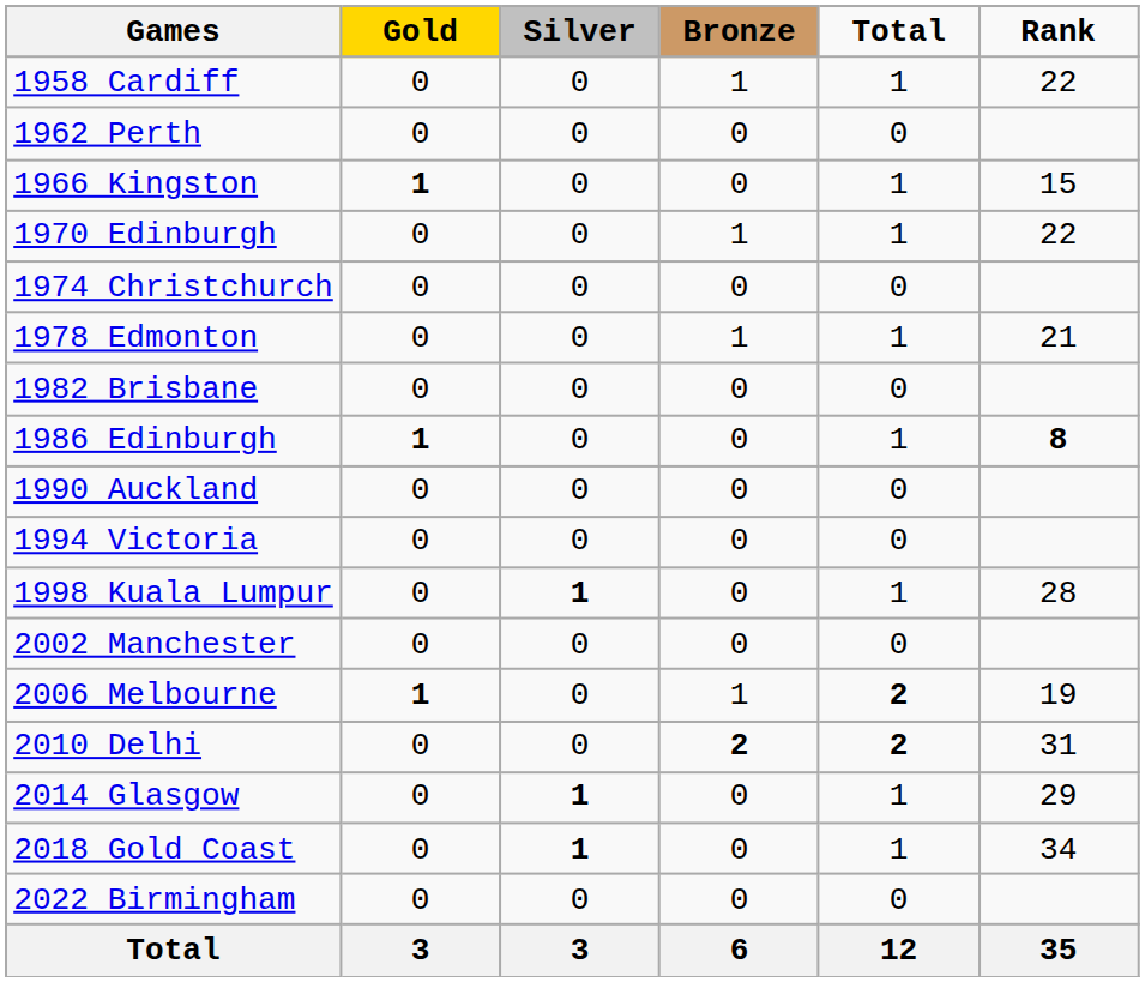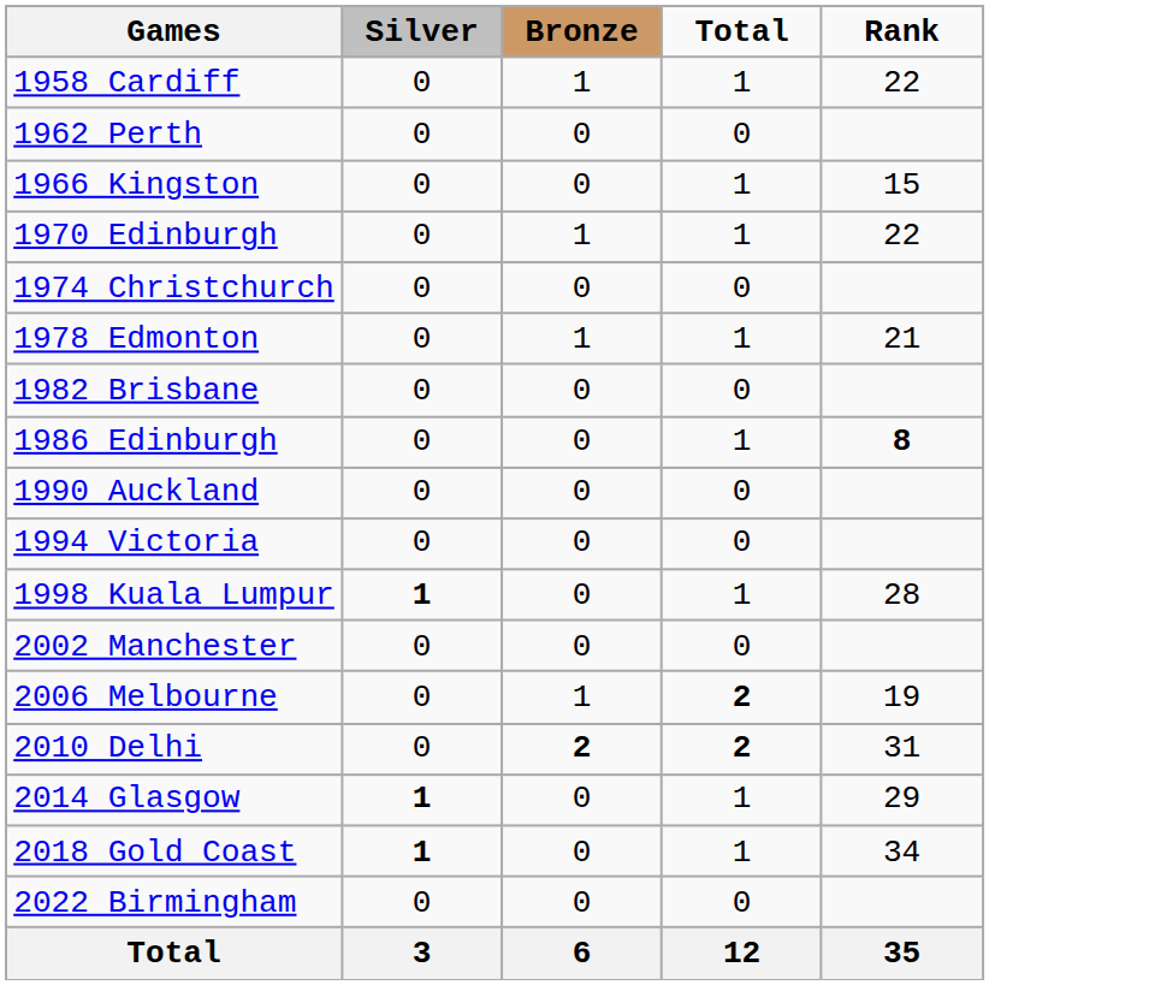- column: Gold | 0 | 0 | 1 | 0 | 0 | 0 | 0 | 1 | 0 | 0 | 0 | 0 | 1 | 0 | 0 | 0 | 0 | 3
